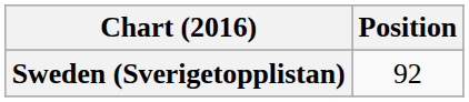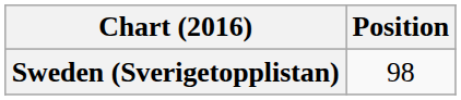Sweden (Sverigetopplistan) | Position: 92 -> 98
